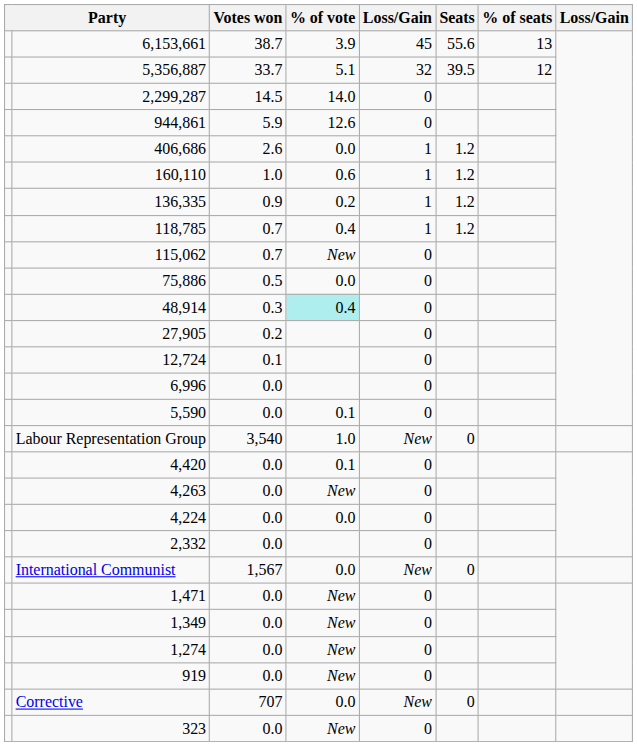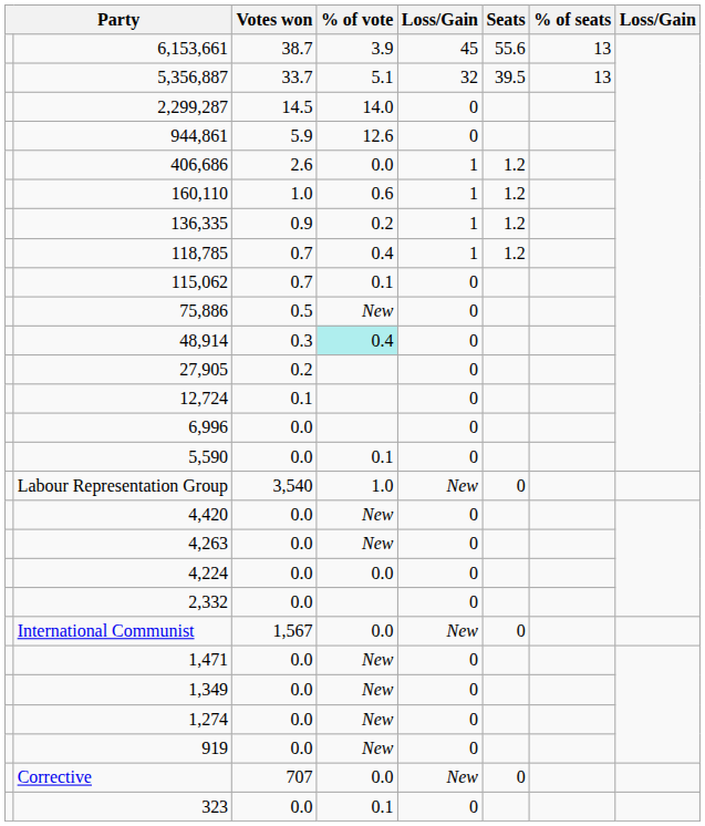5,356,887 | % of seats: 12 -> 13
115,062 | % of vote: New -> 0.1
75,886 | % of vote: 0.0 -> New
4,420 | % of vote: 0.1 -> New
323 | % of vote: New -> 0.1
